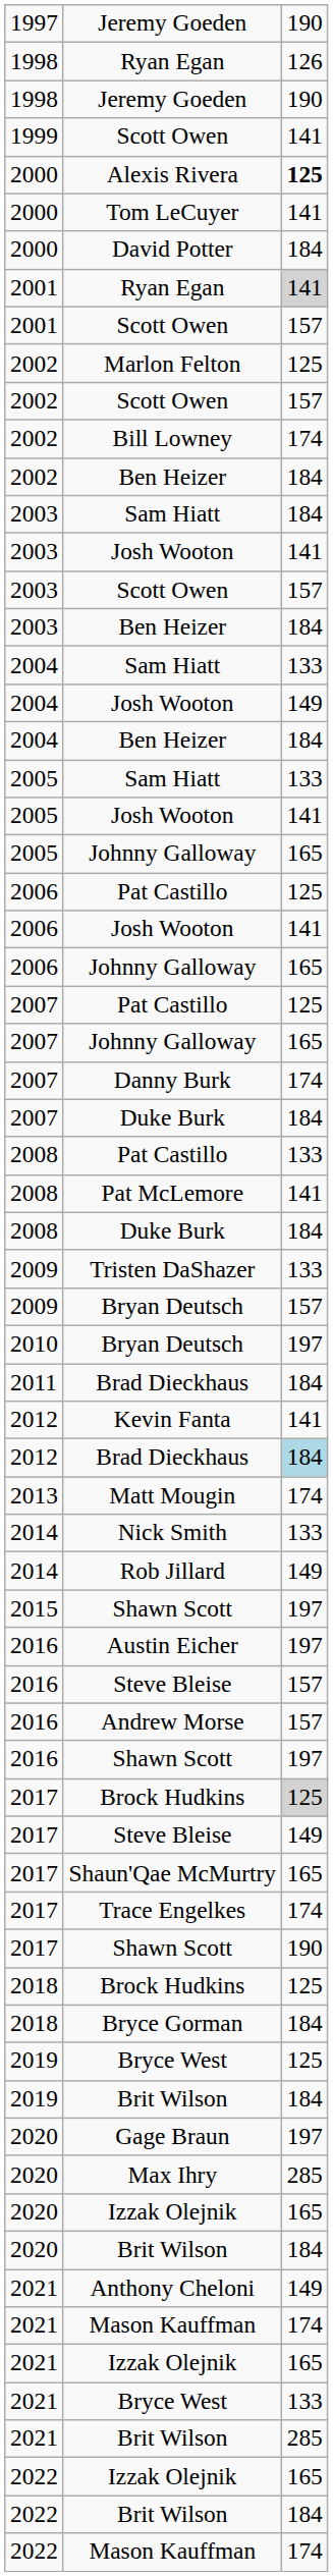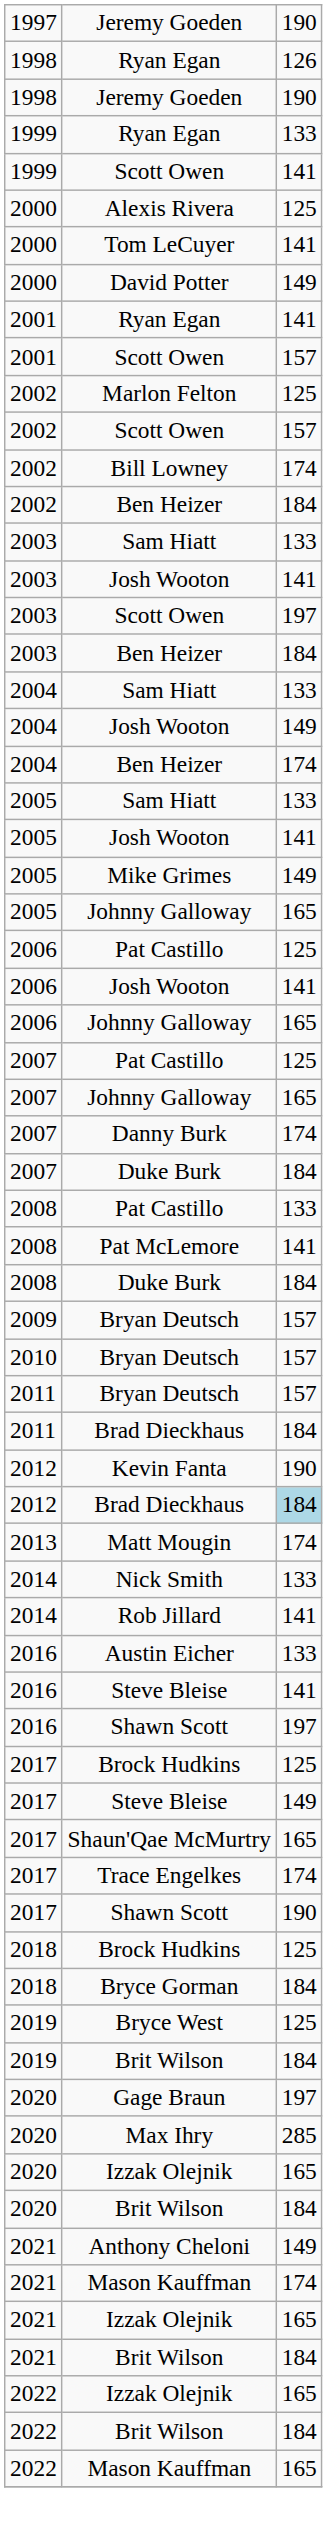+ row: 1999 | Ryan Egan | 133
Alexis Rivera | column 3: bold -> normal
David Potter | column 3: 184 -> 149
2001 / Ryan Egan | column 3: lightgrey background -> no background
2003 / Sam Hiatt | column 3: 184 -> 133
2003 / Scott Owen | column 3: 157 -> 197
2004 / Ben Heizer | column 3: 184 -> 174
+ row: 2005 | Mike Grimes | 149
- row: 2009 | Tristen DaShazer | 133
2010 / Bryan Deutsch | column 3: 197 -> 157
+ row: 2011 | Bryan Deutsch | 157
Kevin Fanta | column 3: 141 -> 190
Rob Jillard | column 3: 149 -> 141
- row: 2015 | Shawn Scott | 197
Austin Eicher | column 3: 197 -> 133
2016 / Steve Bleise | column 3: 157 -> 141
- row: 2016 | Andrew Morse | 157
2017 / Brock Hudkins | column 3: lightgrey background -> no background
- row: 2021 | Bryce West | 133
2021 / Brit Wilson | column 3: 285 -> 184
2022 / Mason Kauffman | column 3: 174 -> 165
